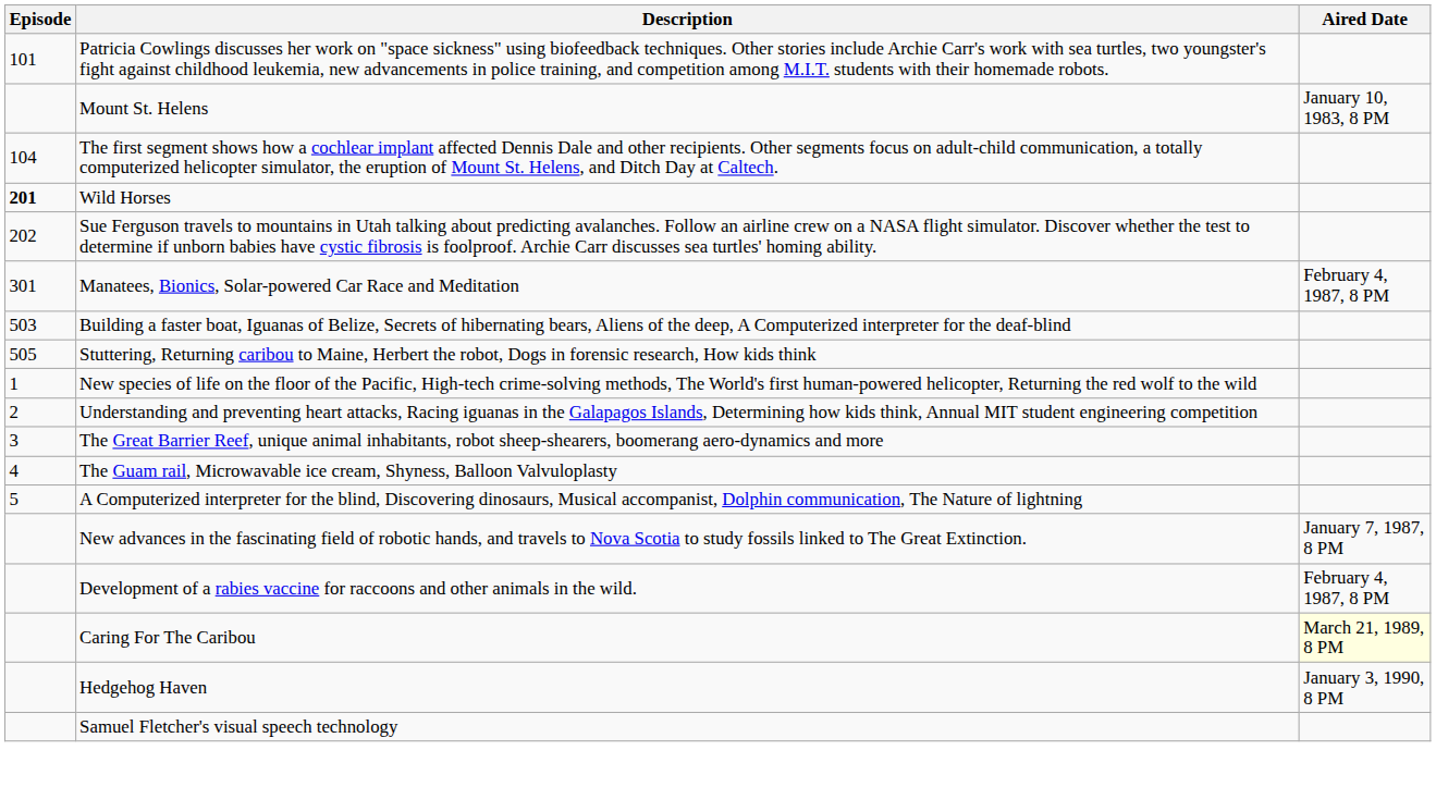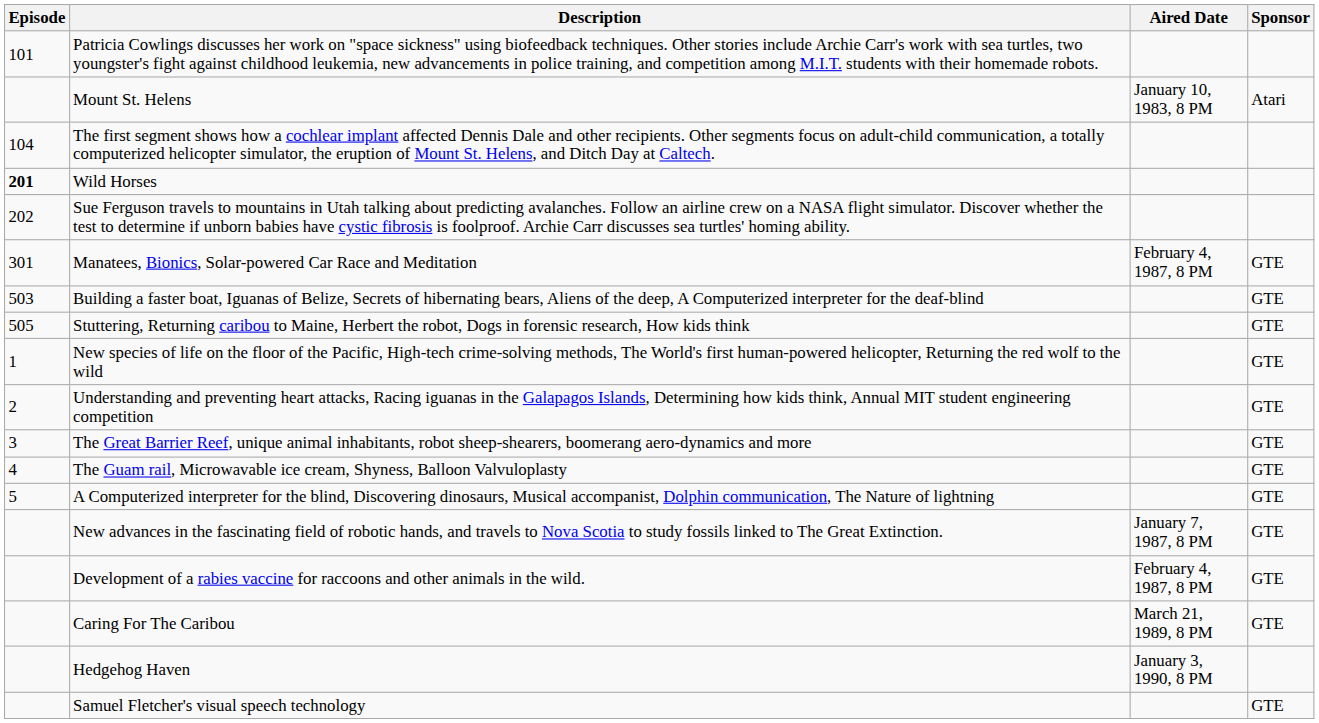+ column: Sponsor | Atari | GTE | GTE | GTE | GTE | GTE | GTE | GTE | GTE | GTE | GTE | GTE | GTE
Caring For The Caribou | Aired Date: lightyellow background -> no background
